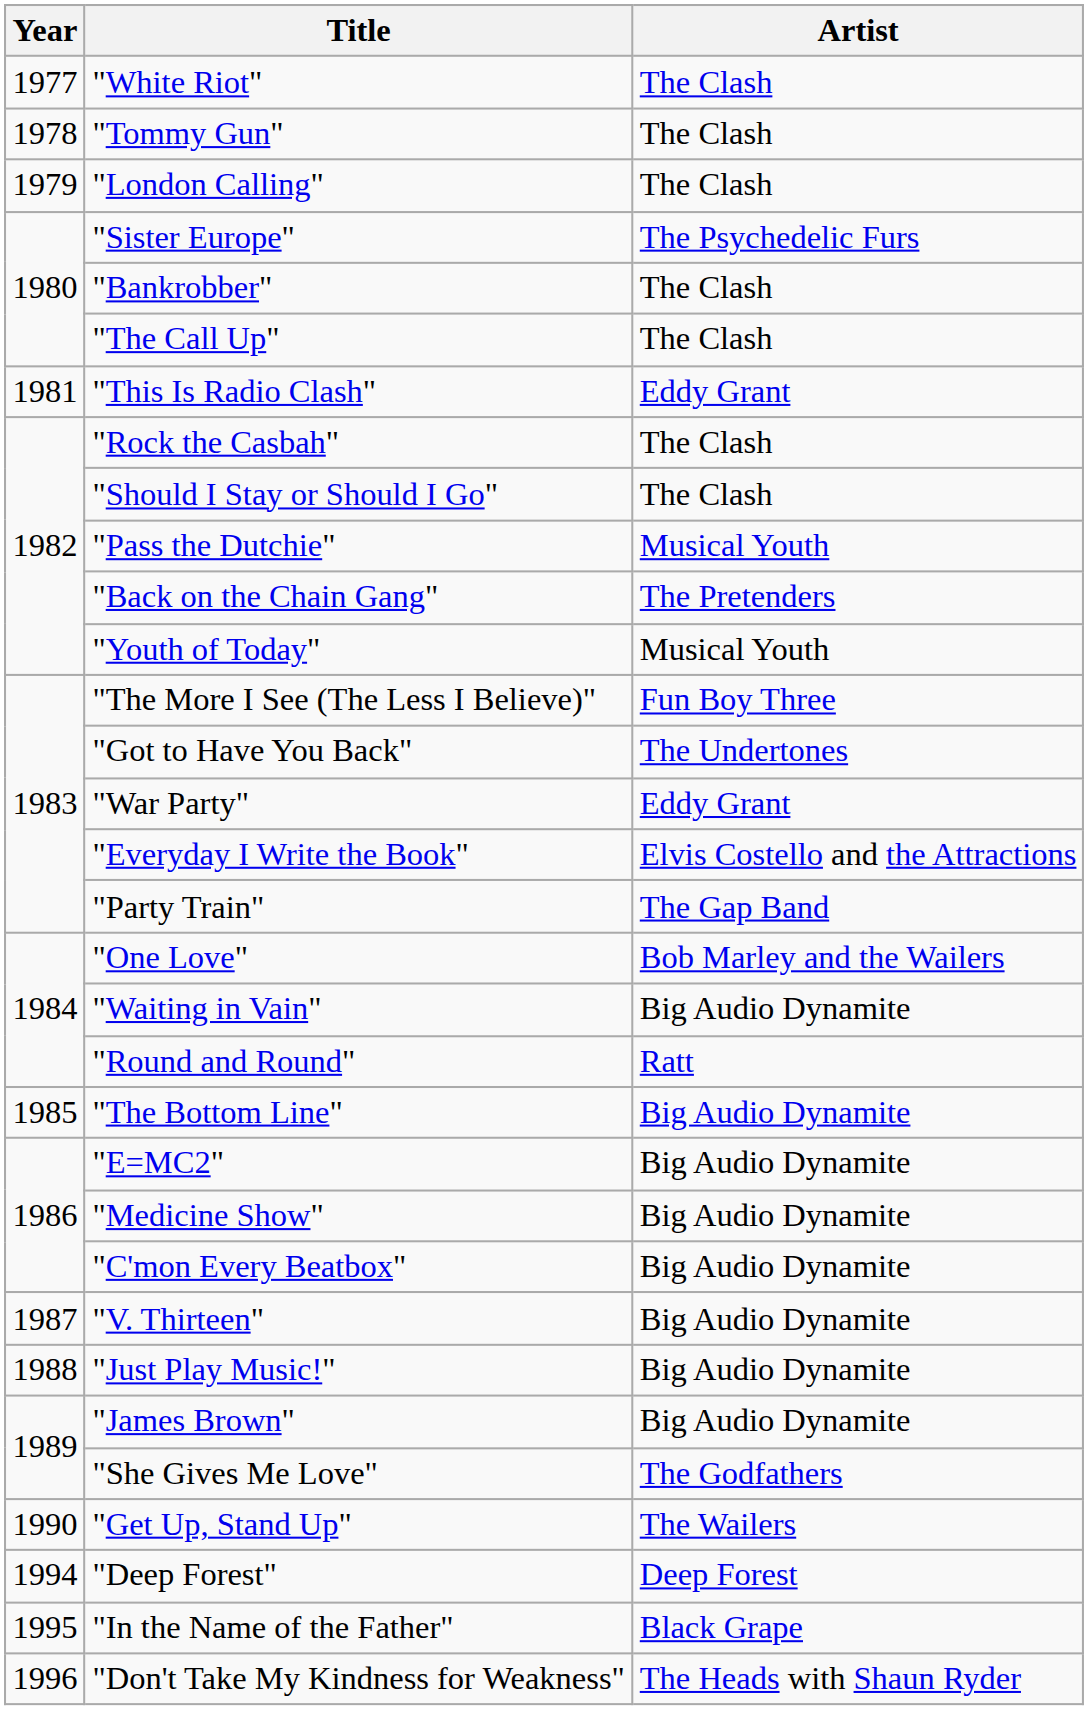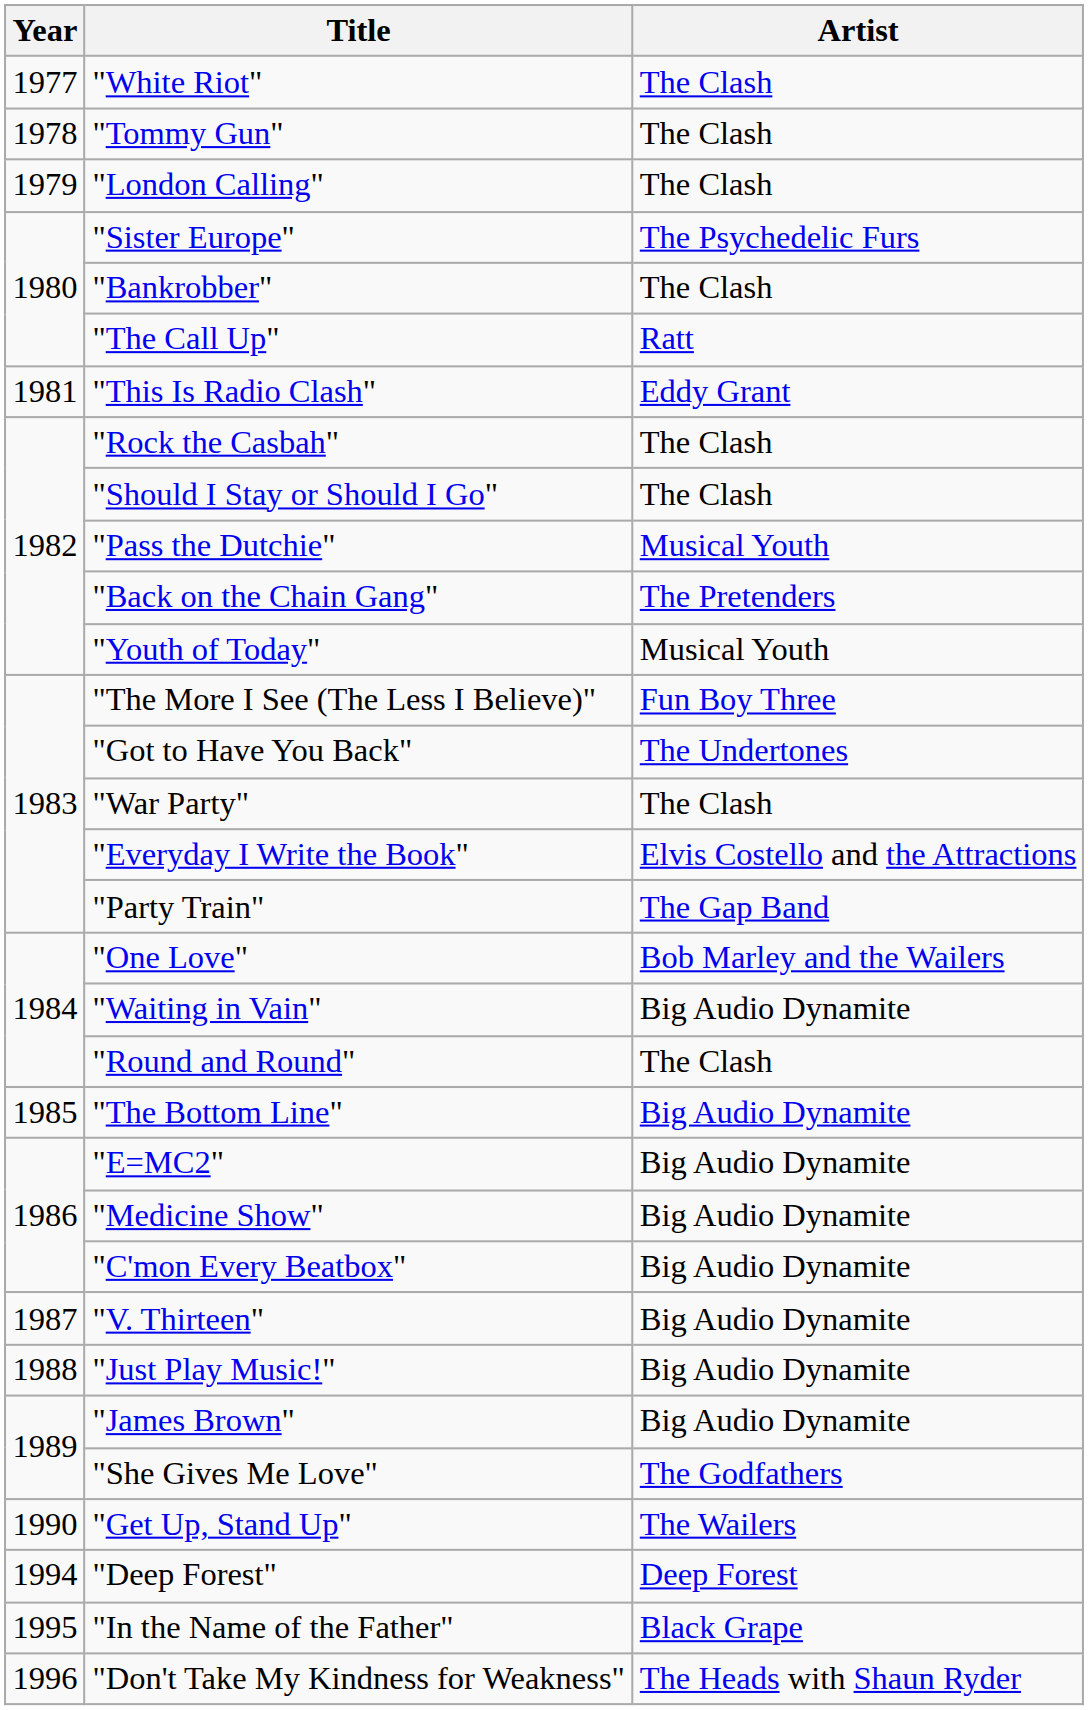"The Call Up" | Artist: The Clash -> Ratt
"War Party" | Artist: Eddy Grant -> The Clash
"Round and Round" | Artist: Ratt -> The Clash
